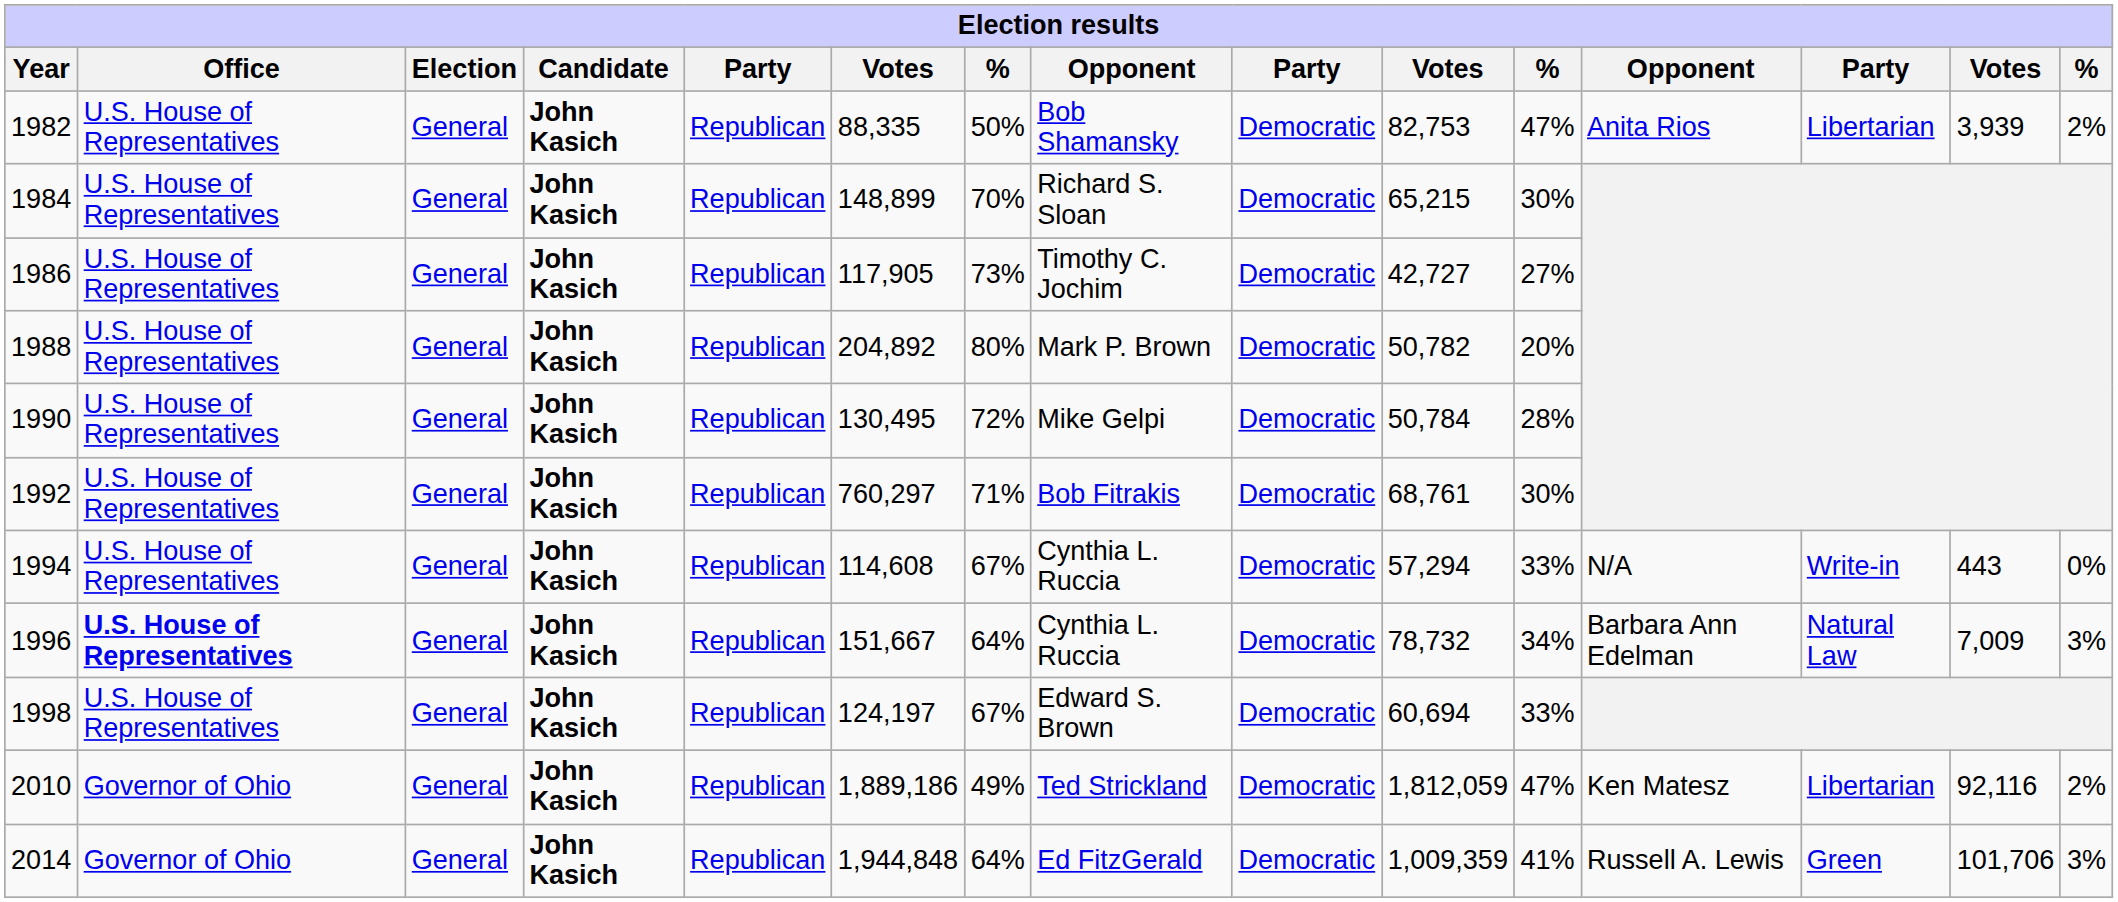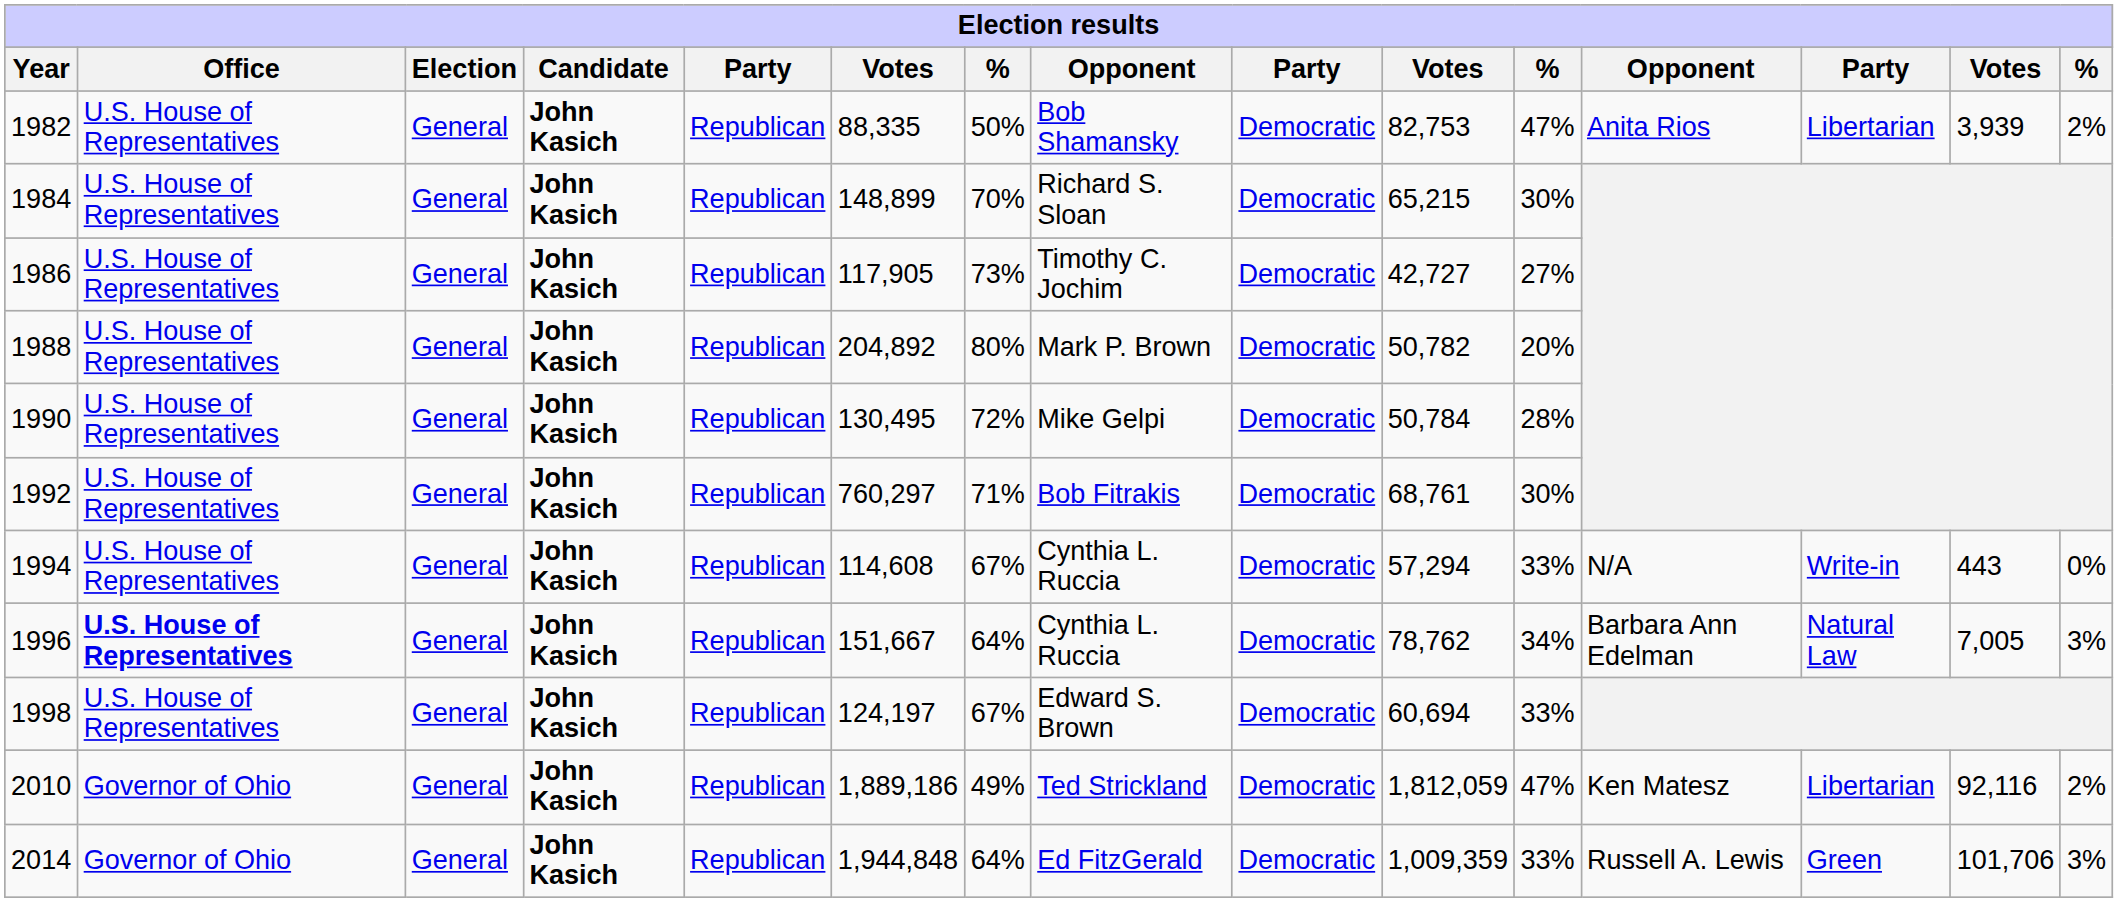1996 | column 10: 78,732 -> 78,762
1996 | column 14: 7,009 -> 7,005
2014 | column 11: 41% -> 33%
